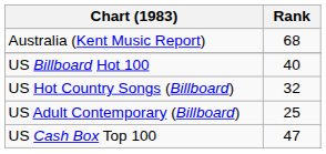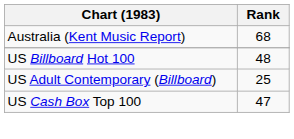US Billboard Hot 100 | Rank: 40 -> 48
- row: US Hot Country Songs (Billboard) | 32
